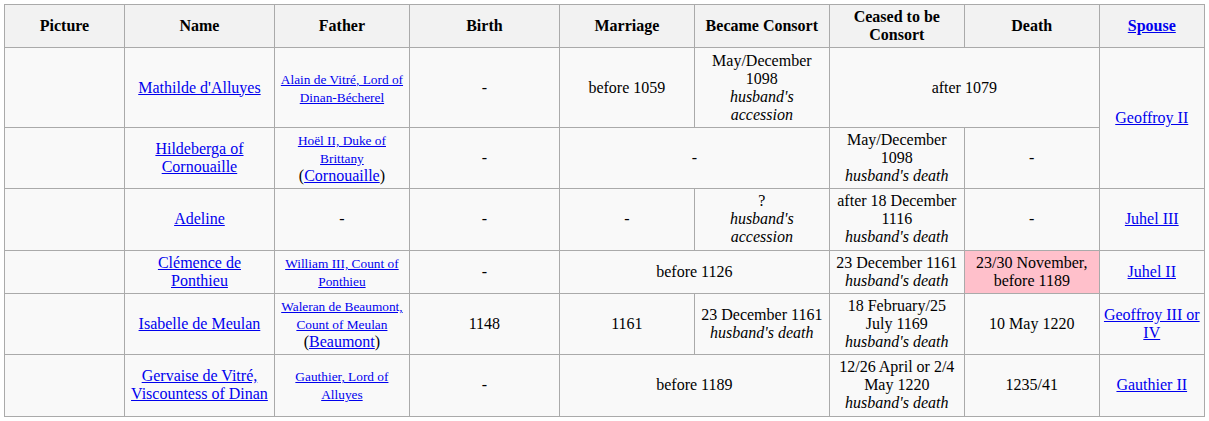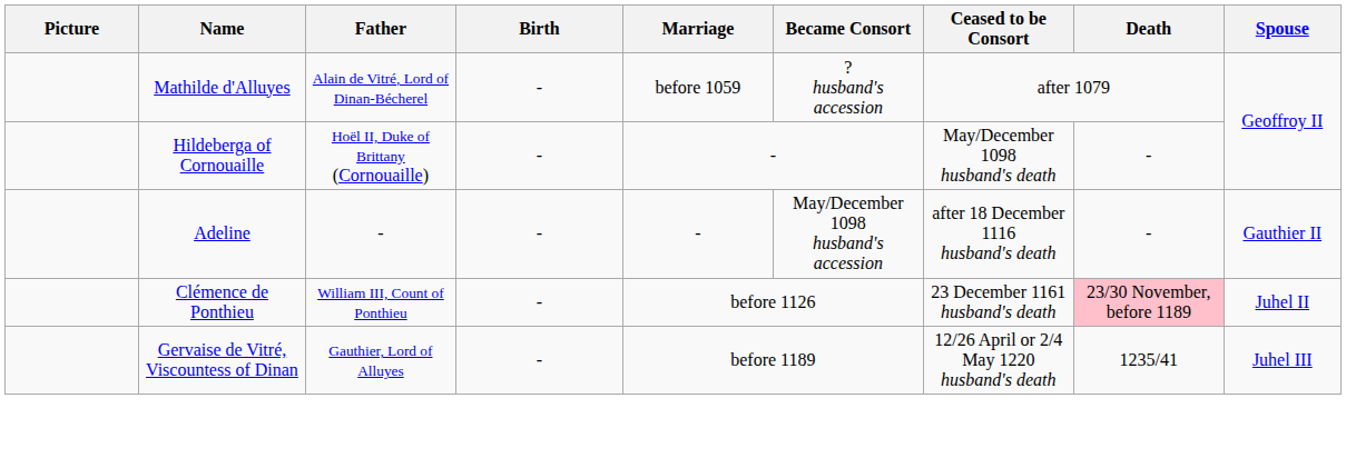Mathilde d'Alluyes | Became Consort: May/December 1098 husband's accession -> ? husband's accession
Adeline | Became Consort: ? husband's accession -> May/December 1098 husband's accession
Adeline | Spouse: Juhel III -> Gauthier II
- row: Isabelle de Meulan | Waleran de Beaumont, Count of Meulan (Beaumont) | 1148 | 1161 | 23 December 1161 husband's death | 18 February/25 July 1169 husband's death | 10 May 1220 | Geoffroy III or IV
Gervaise de Vitré, Viscountess of Dinan | Spouse: Gauthier II -> Juhel III
